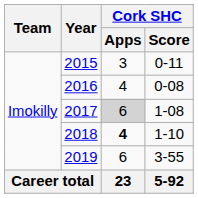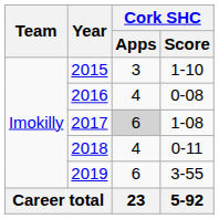2015 | Cork SHC / Score: 0-11 -> 1-10
2018 | Cork SHC / Apps: bold -> normal
2018 | Cork SHC / Score: 1-10 -> 0-11
